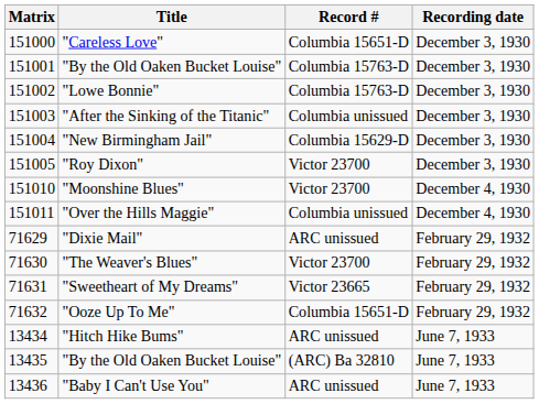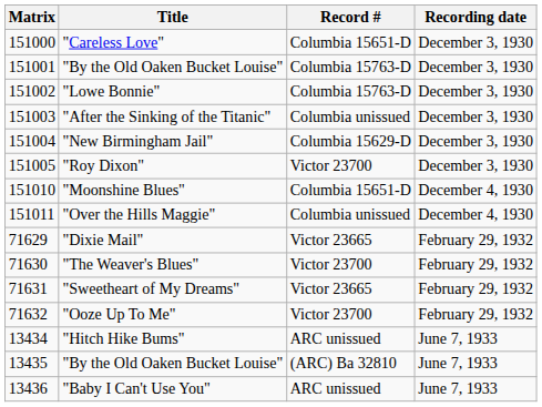"Moonshine Blues" | Record #: Victor 23700 -> Columbia 15651-D
"Dixie Mail" | Record #: ARC unissued -> Victor 23665
"Ooze Up To Me" | Record #: Columbia 15651-D -> Victor 23700
